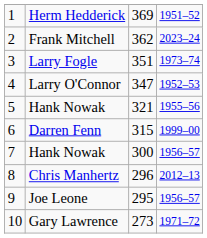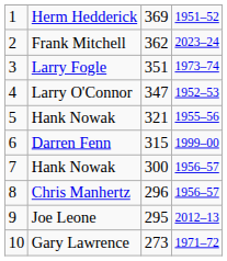Chris Manhertz | column 4: 2012–13 -> 1956–57
Joe Leone | column 4: 1956–57 -> 2012–13
